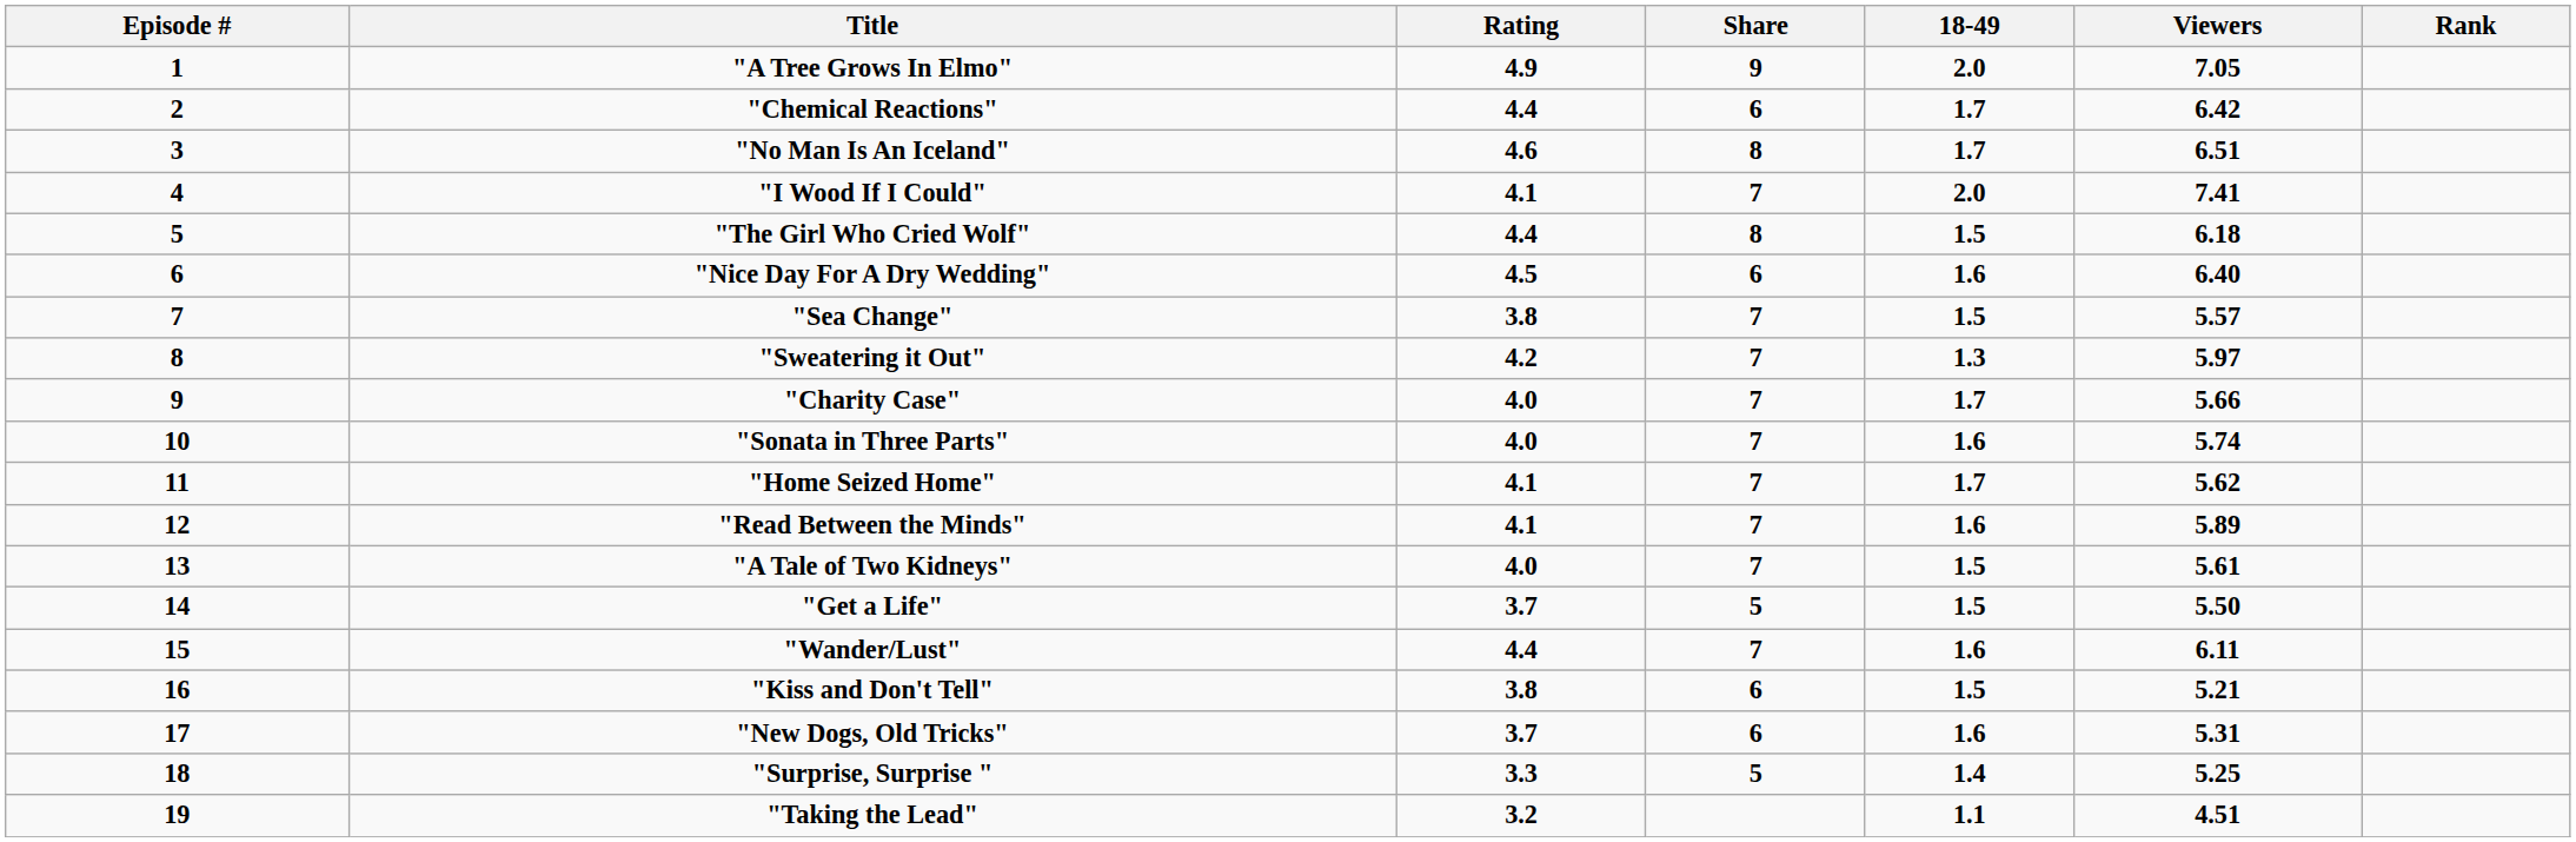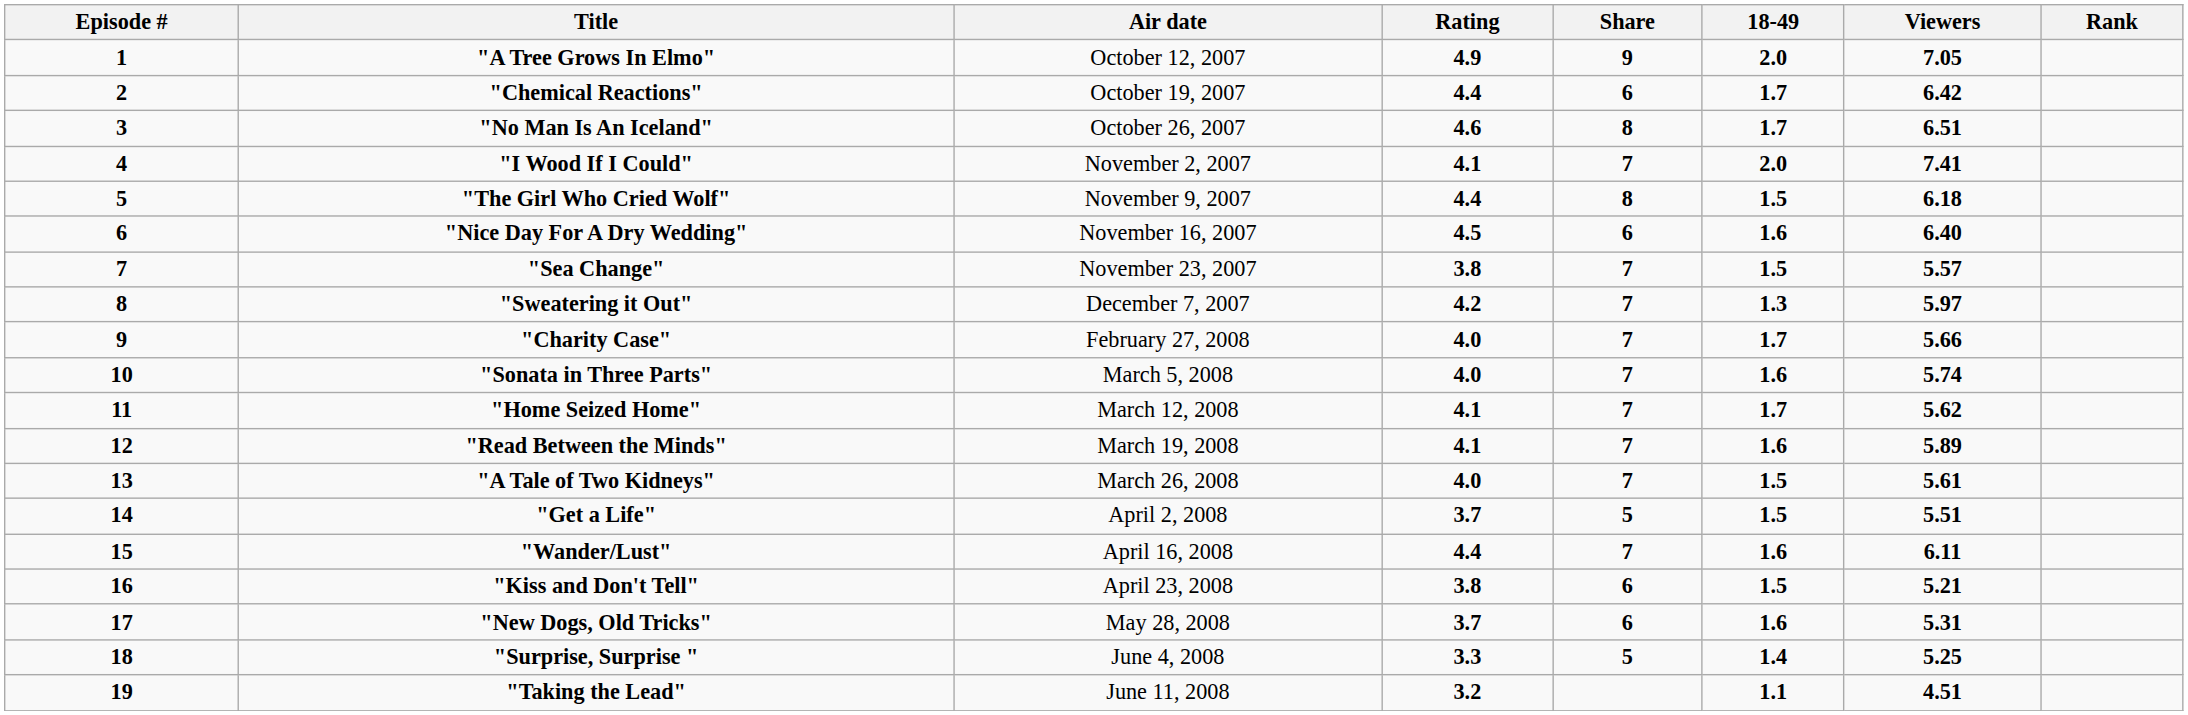+ column: Air date | October 12, 2007 | October 19, 2007 | October 26, 2007 | November 2, 2007 | November 9, 2007 | November 16, 2007 | November 23, 2007 | December 7, 2007 | February 27, 2008 | March 5, 2008 | March 12, 2008 | March 19, 2008 | March 26, 2008 | April 2, 2008 | April 16, 2008 | April 23, 2008 | May 28, 2008 | June 4, 2008 | June 11, 2008
"Get a Life" | Viewers: 5.50 -> 5.51
